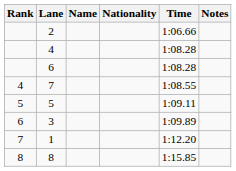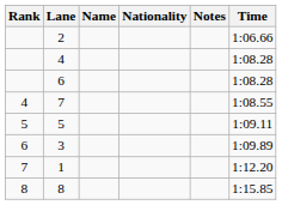columns swapped: Time <-> Notes
